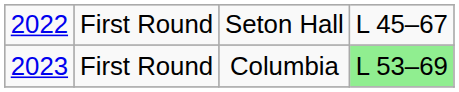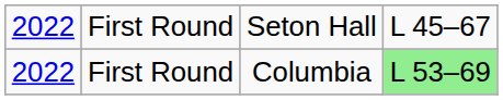First Round / Columbia | column 1: 2023 -> 2022
